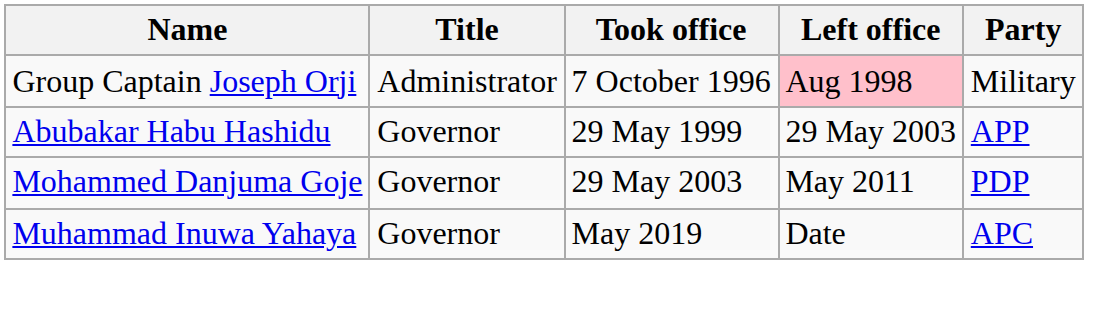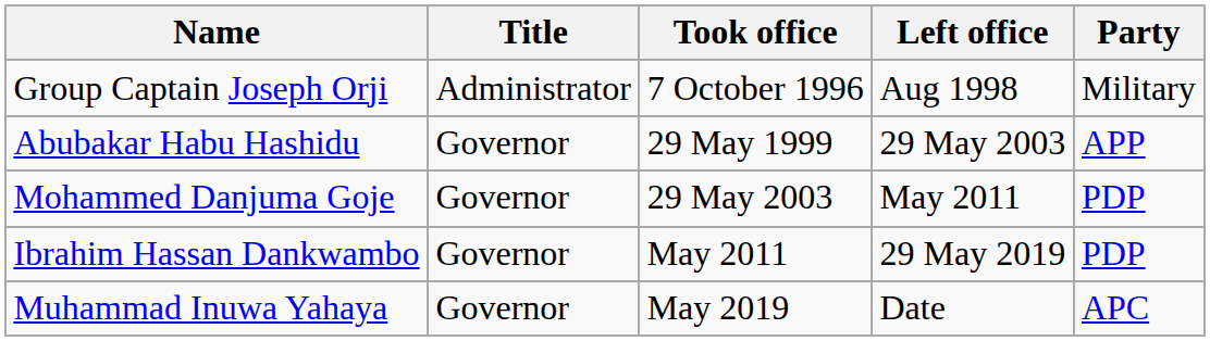Group Captain Joseph Orji | Left office: pink background -> no background
+ row: Ibrahim Hassan Dankwambo | Governor | May 2011 | 29 May 2019 | PDP
